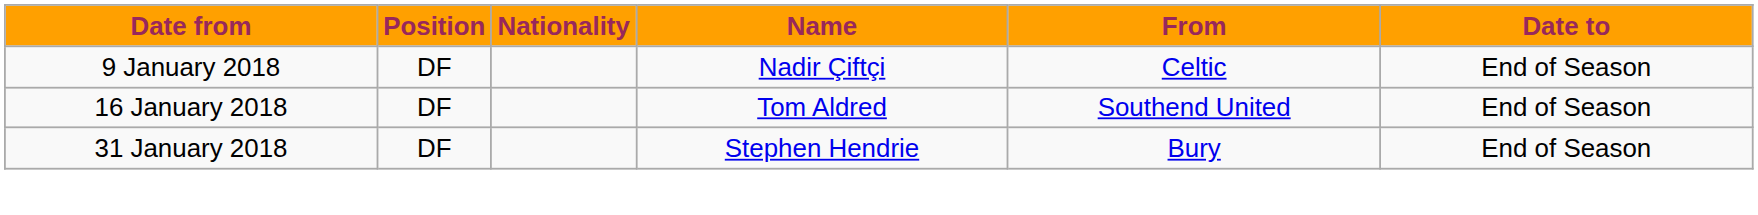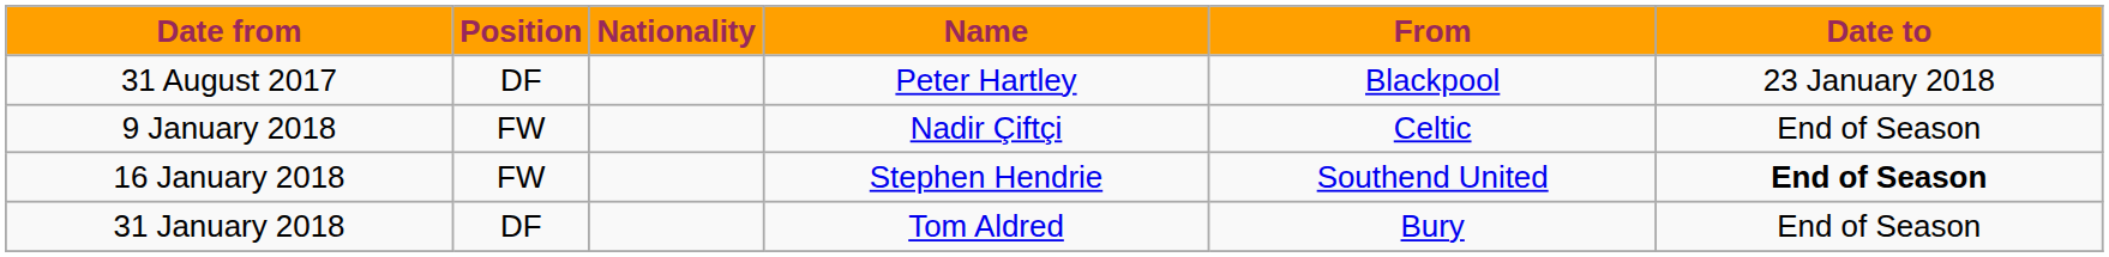+ row: 31 August 2017 | DF | Peter Hartley | Blackpool | 23 January 2018
9 January 2018 | Position: DF -> FW
16 January 2018 | Position: DF -> FW
16 January 2018 | Name: Tom Aldred -> Stephen Hendrie
16 January 2018 | Date to: normal -> bold
31 January 2018 | Name: Stephen Hendrie -> Tom Aldred
